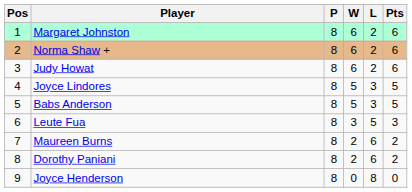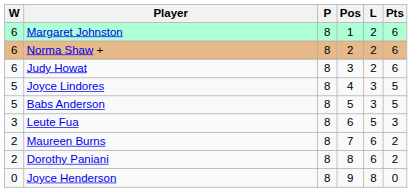columns swapped: Pos <-> W
